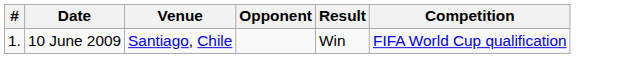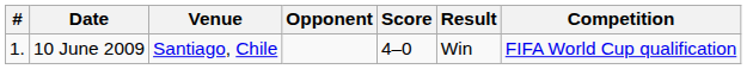+ column: Score | 4–0
